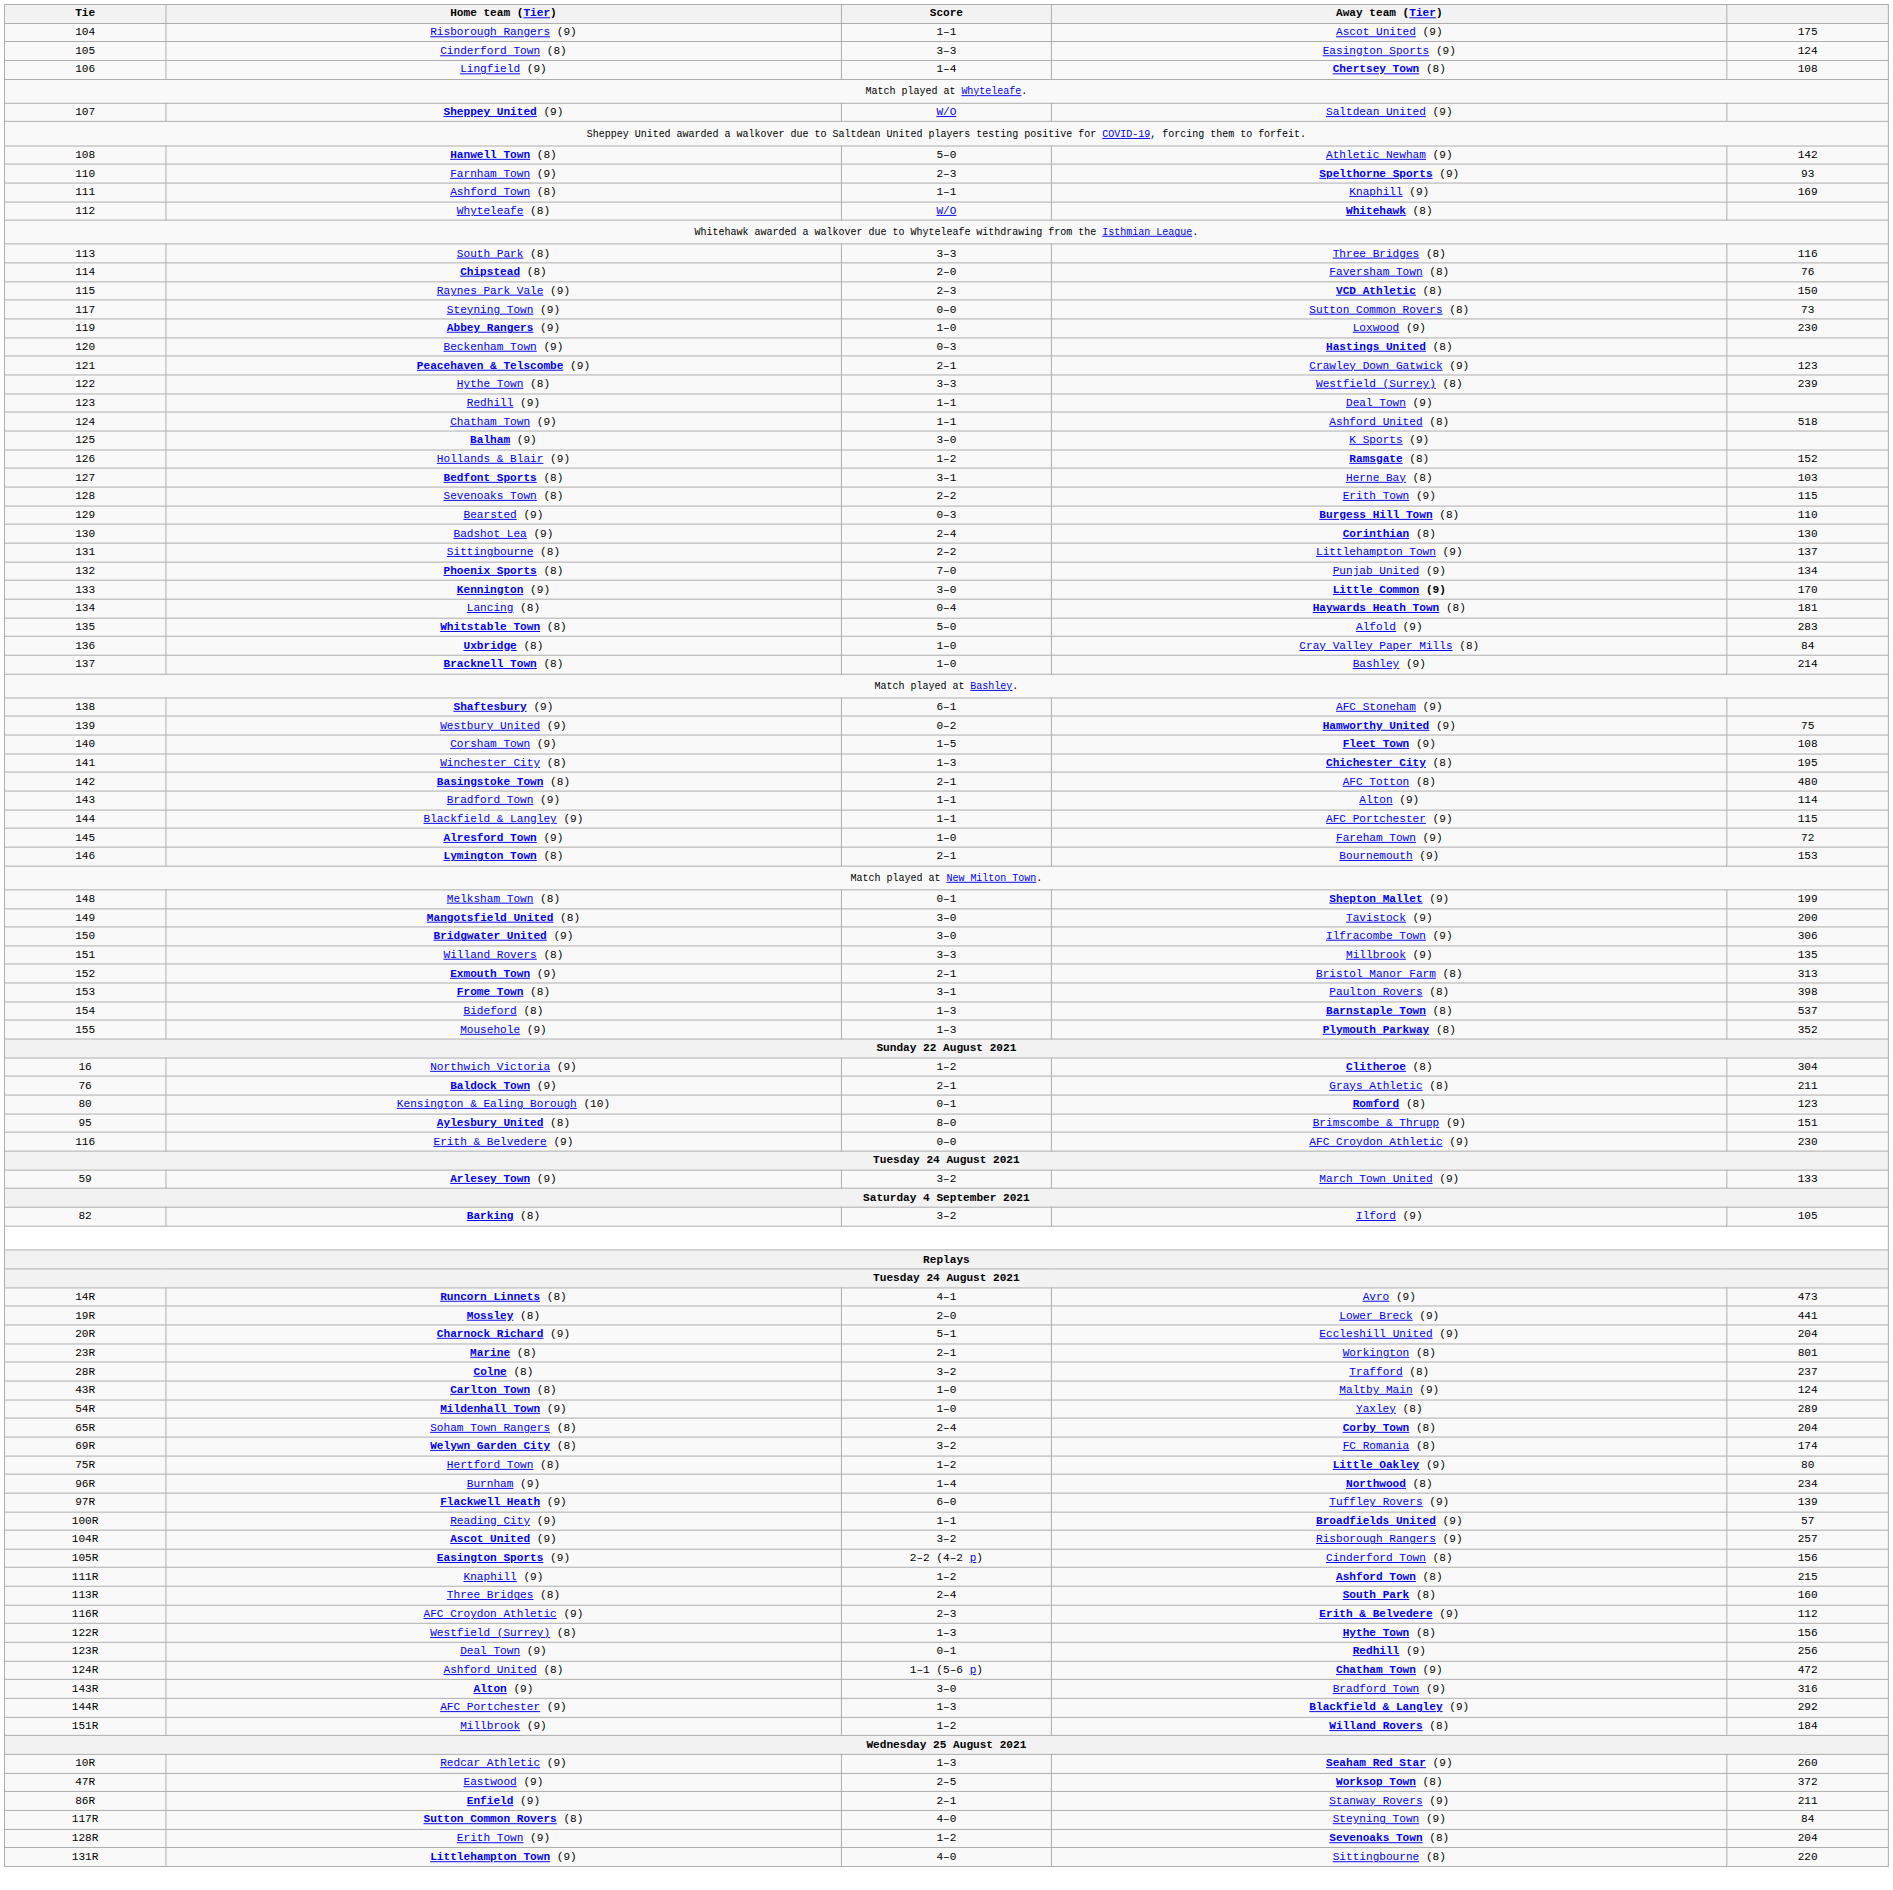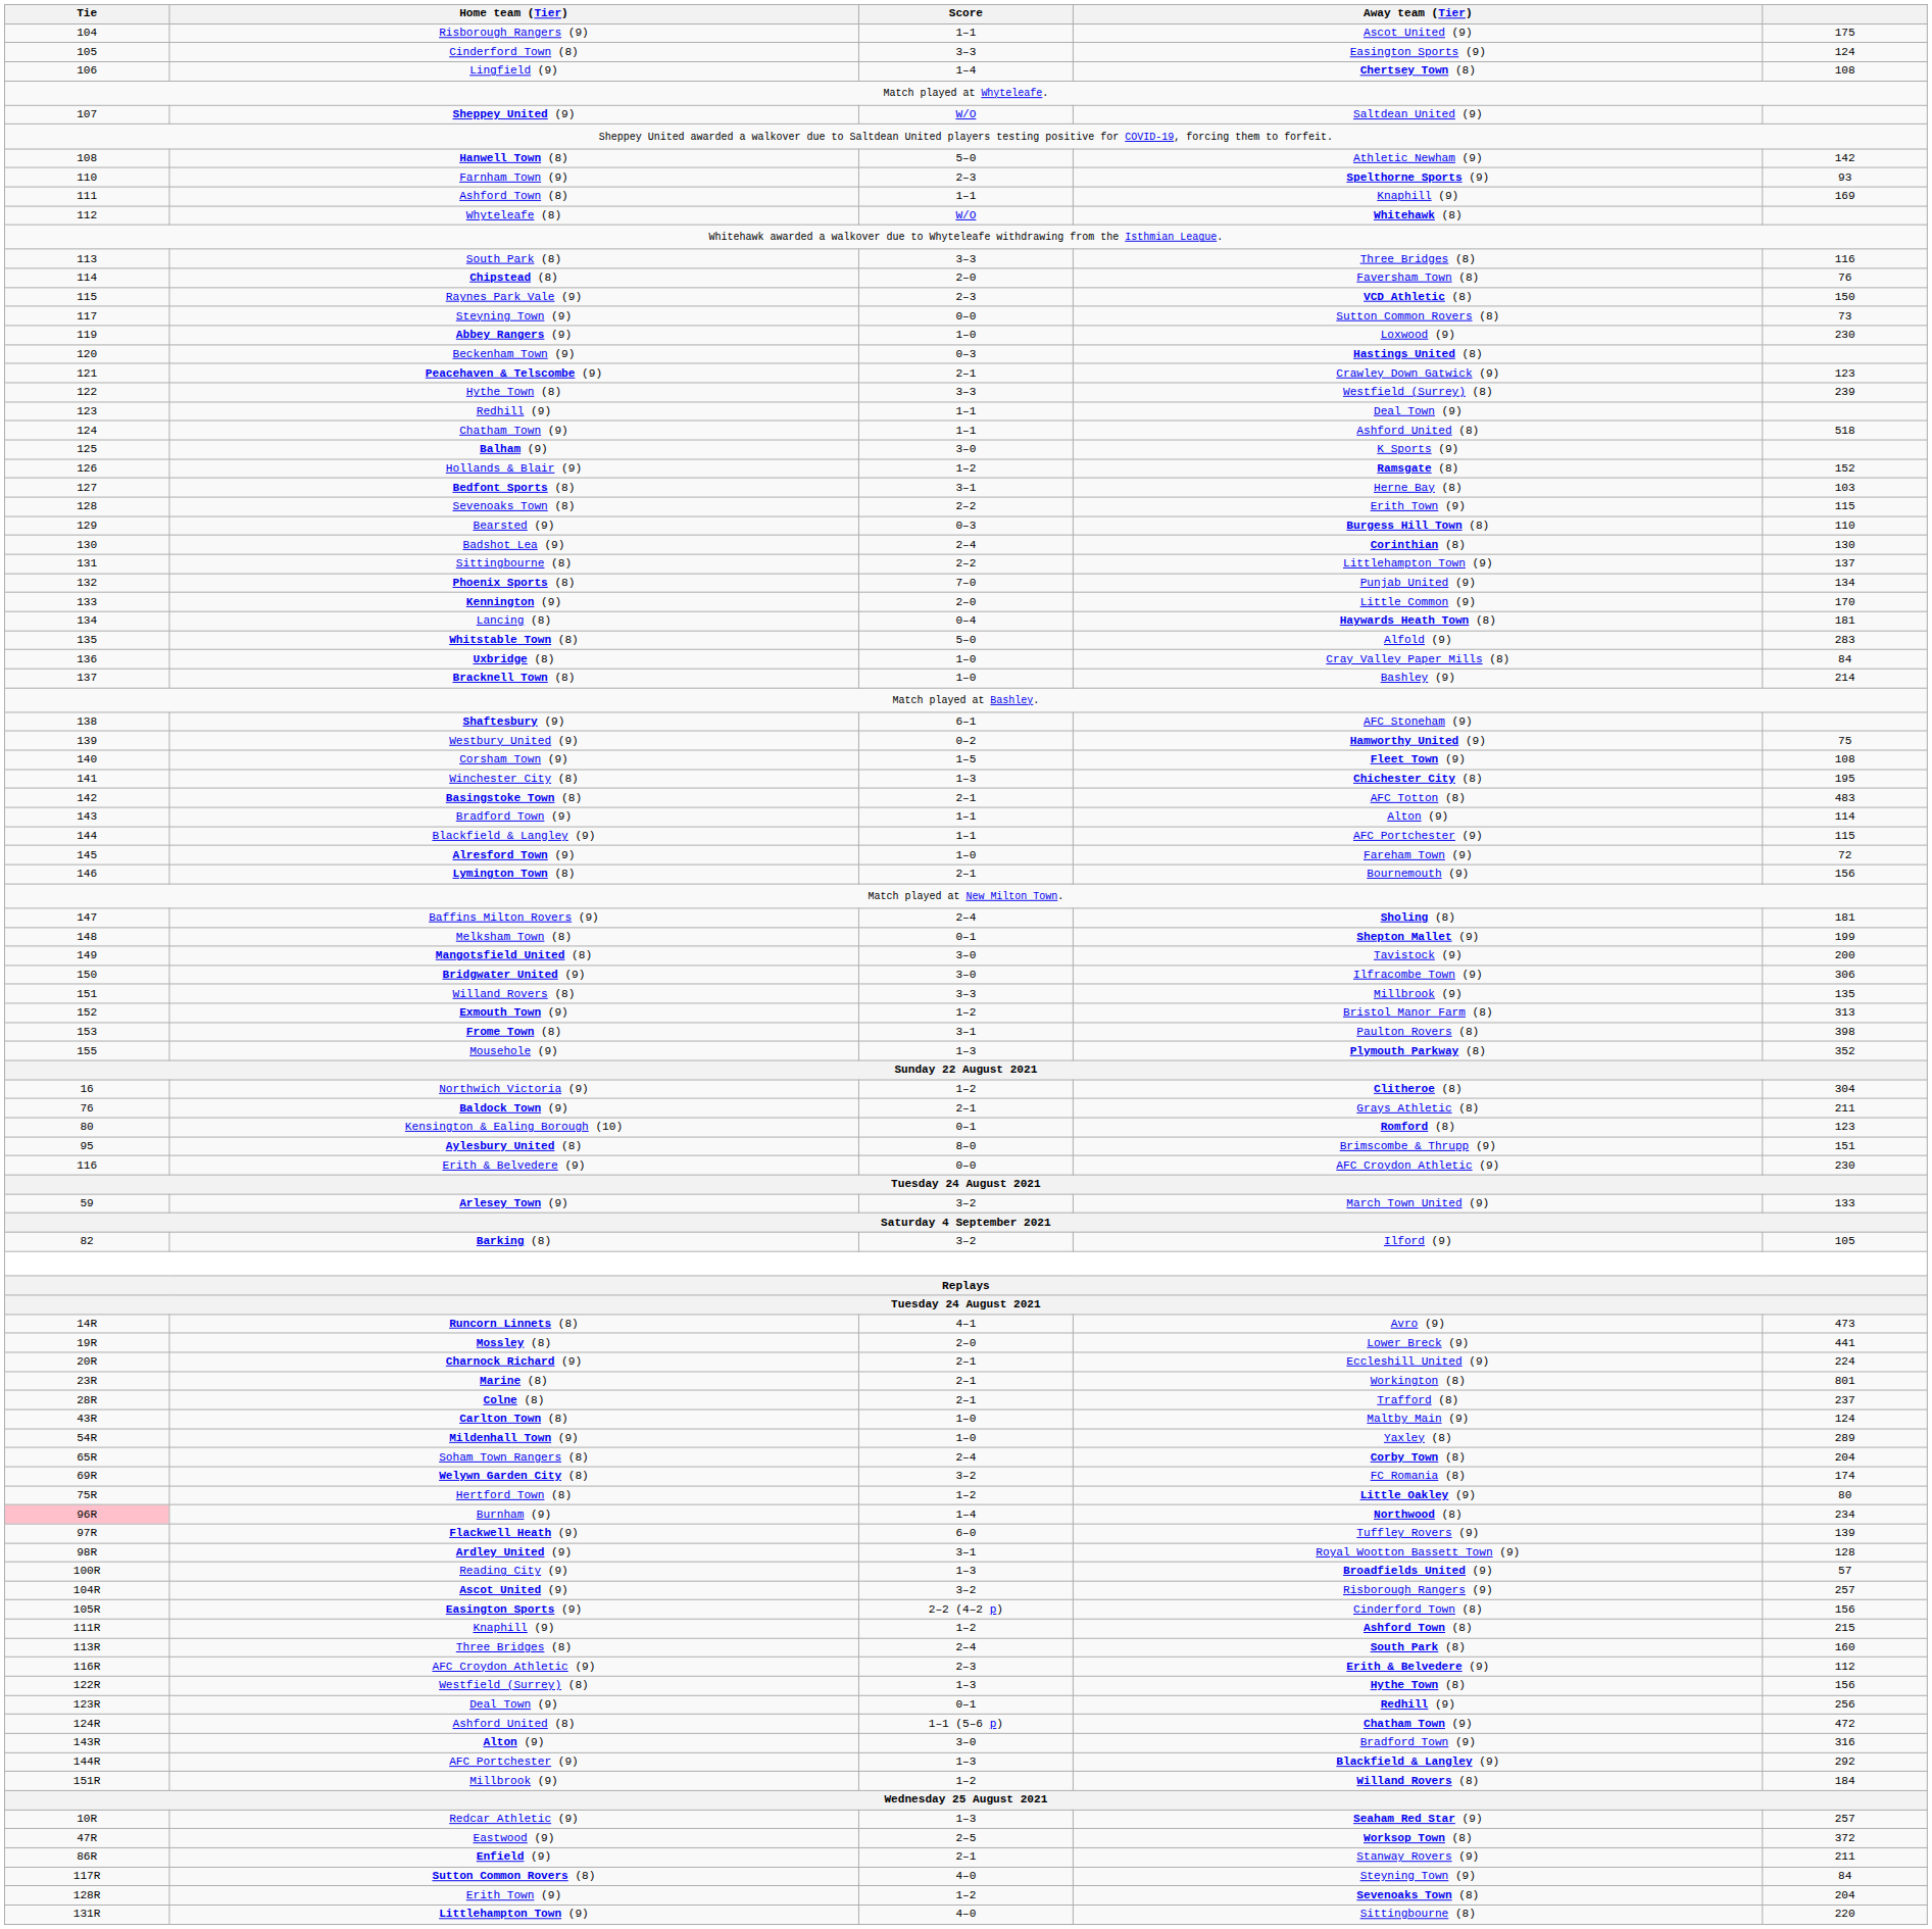Kennington (9) | Score: 3–0 -> 2–0
Kennington (9) | Away team (Tier): bold -> normal
Basingstoke Town (8) | column 5: 480 -> 483
Lymington Town (8) | column 5: 153 -> 156
+ row: 147 | Baffins Milton Rovers (9) | 2–4 | Sholing (8) | 181
Exmouth Town (9) | Score: 2–1 -> 1–2
- row: 154 | Bideford (8) | 1–3 | Barnstaple Town (8) | 537
Charnock Richard (9) | Score: 5–1 -> 2–1
Charnock Richard (9) | column 5: 204 -> 224
Colne (8) | Score: 3–2 -> 2–1
Burnham (9) | Tie: no background -> pink background
+ row: 98R | Ardley United (9) | 3–1 | Royal Wootton Bassett Town (9) | 128
Reading City (9) | Score: 1–1 -> 1–3
Redcar Athletic (9) | column 5: 260 -> 257
